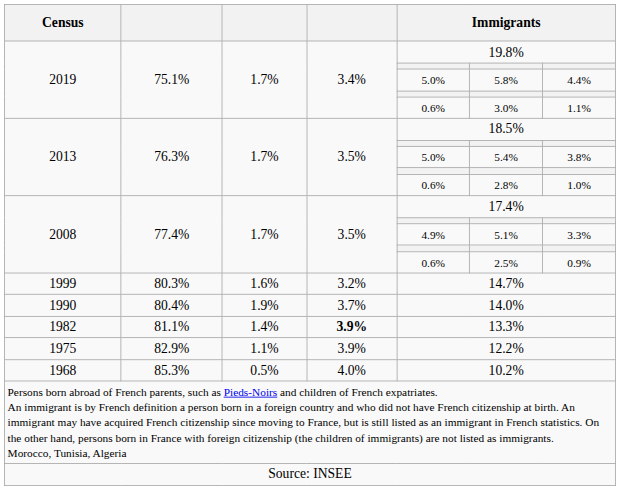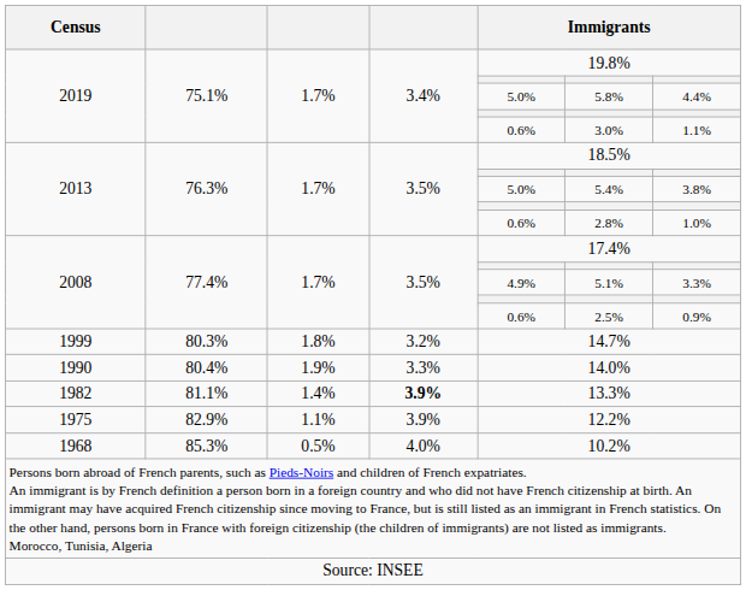1999 | column 3: 1.6% -> 1.8%
1990 | column 4: 3.7% -> 3.3%
